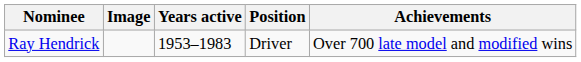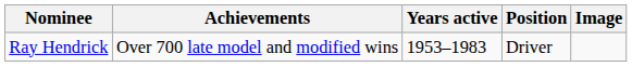columns swapped: Image <-> Achievements
